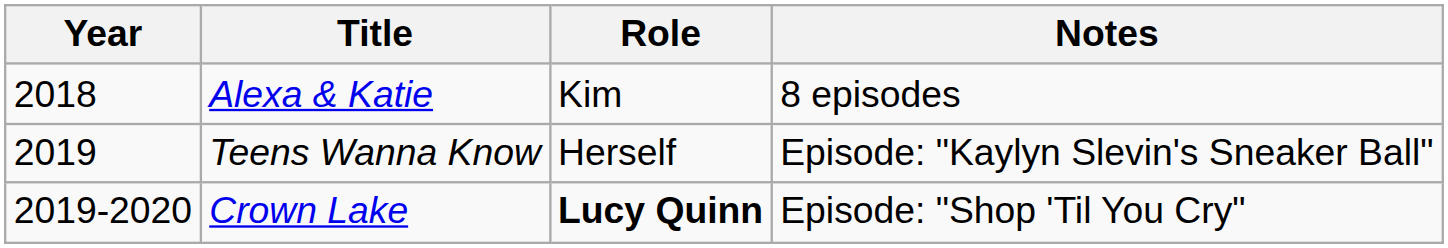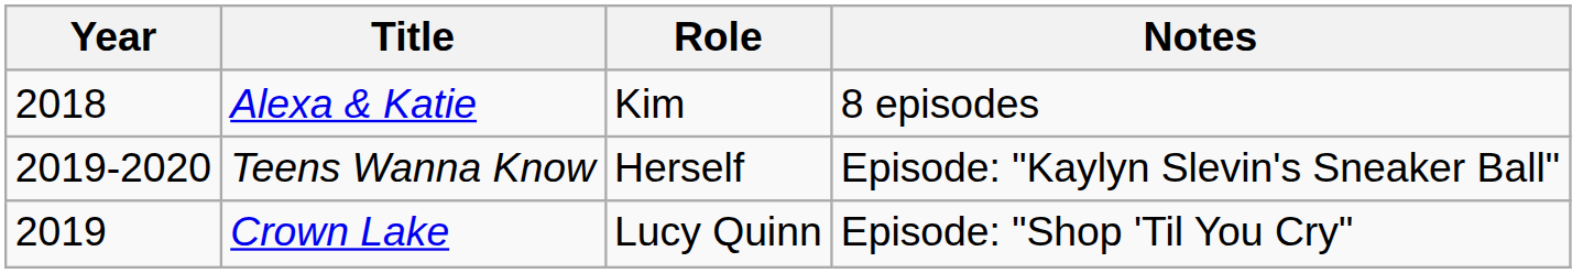Teens Wanna Know | Year: 2019 -> 2019-2020
Crown Lake | Year: 2019-2020 -> 2019
Crown Lake | Role: bold -> normal
